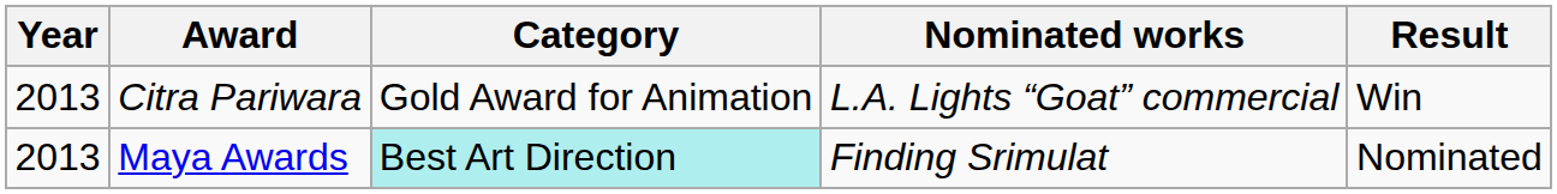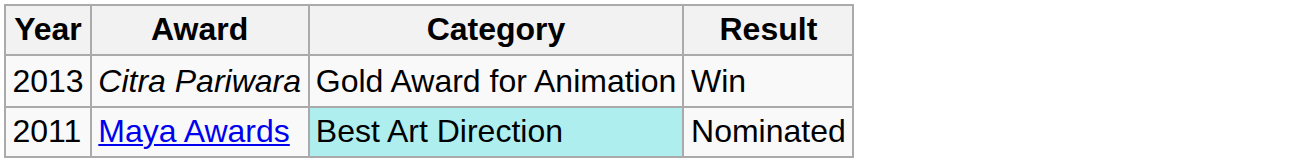- column: Nominated works | L.A. Lights “Goat” commercial | Finding Srimulat
Maya Awards | Year: 2013 -> 2011
